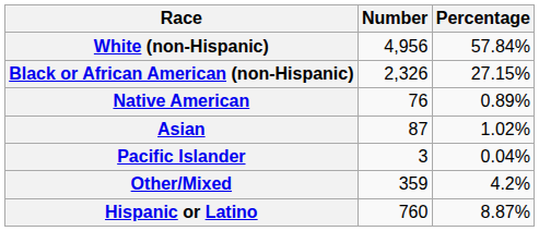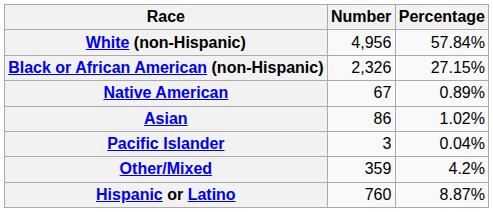Native American | Number: 76 -> 67
Asian | Number: 87 -> 86
